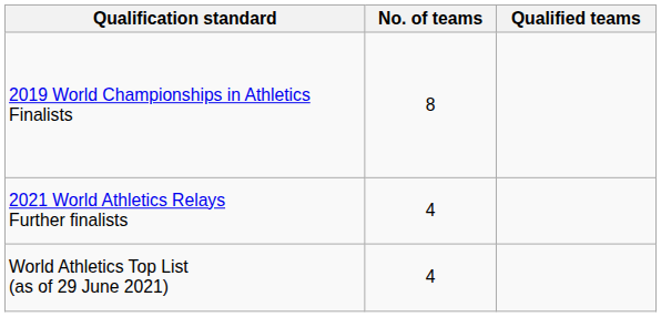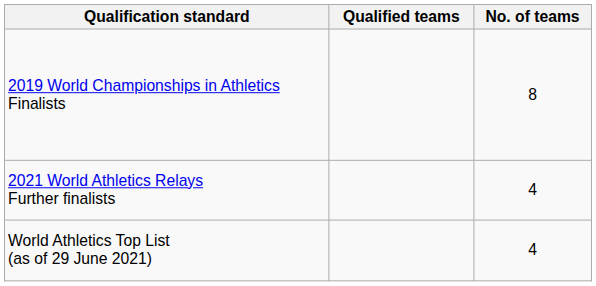columns swapped: No. of teams <-> Qualified teams
